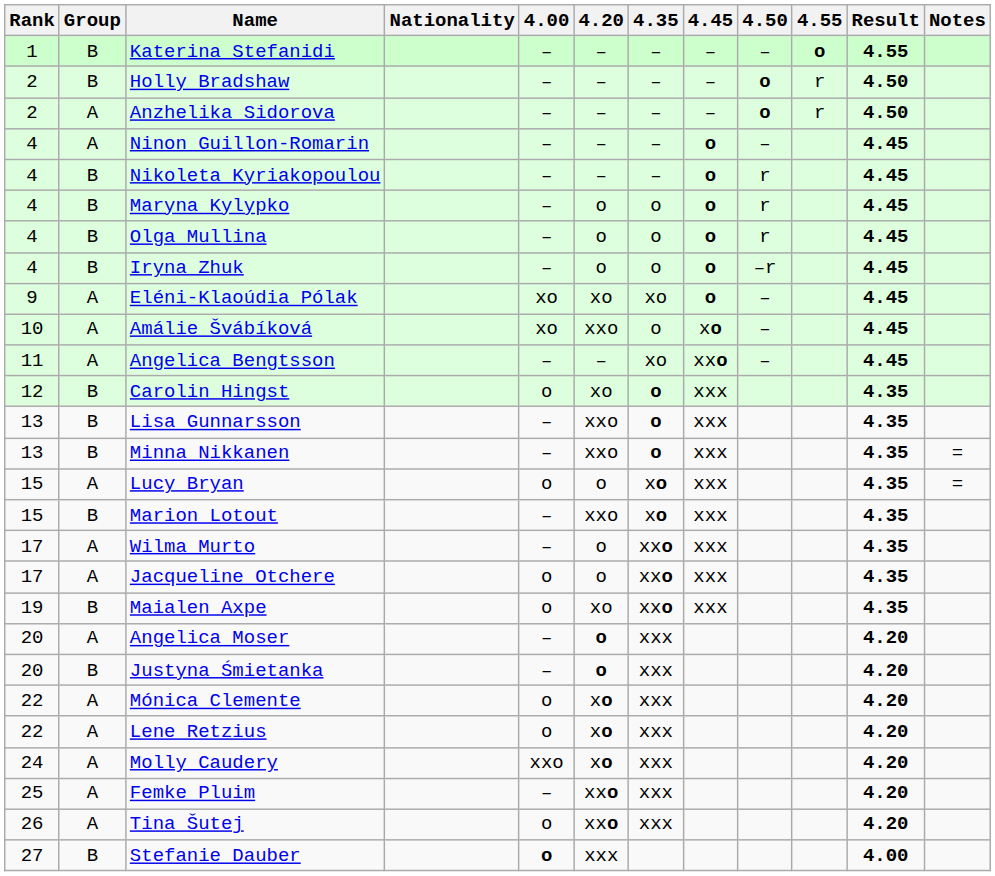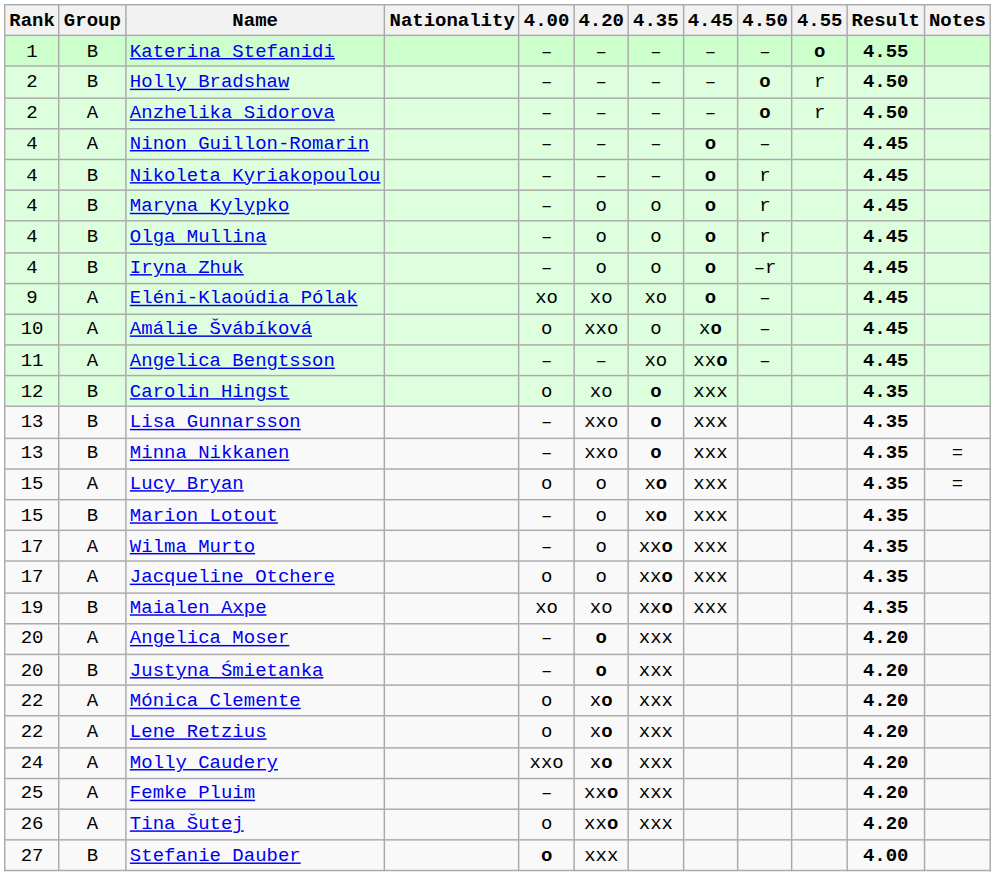Amálie Švábíková | 4.00: xo -> o
Marion Lotout | 4.20: xxo -> o
Maialen Axpe | 4.00: o -> xo
